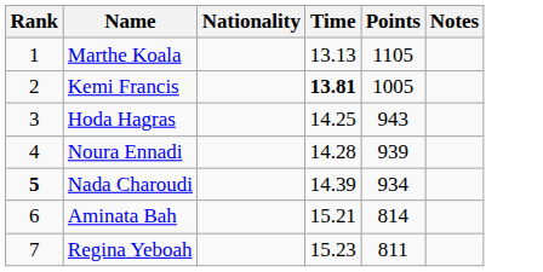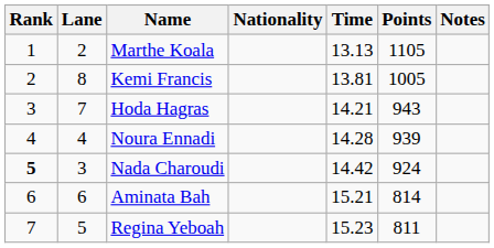+ column: Lane | 2 | 8 | 7 | 4 | 3 | 6 | 5
Kemi Francis | Time: bold -> normal
Hoda Hagras | Time: 14.25 -> 14.21
Nada Charoudi | Time: 14.39 -> 14.42
Nada Charoudi | Points: 934 -> 924
